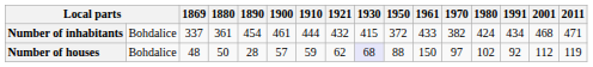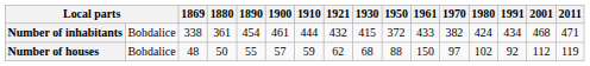Number of inhabitants | 1869: 337 -> 338
Number of houses | 1890: 28 -> 55
Number of houses | 1930: lavender background -> no background
